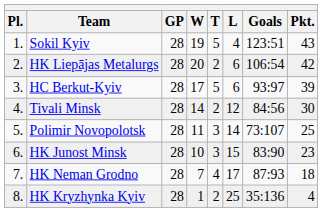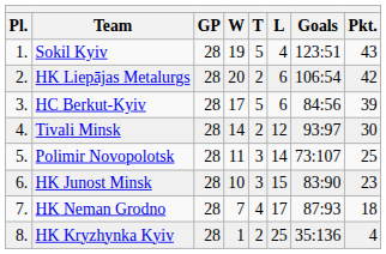HC Berkut-Kyiv | Goals: 93:97 -> 84:56
Tivali Minsk | Goals: 84:56 -> 93:97
